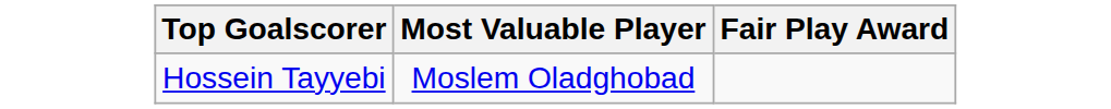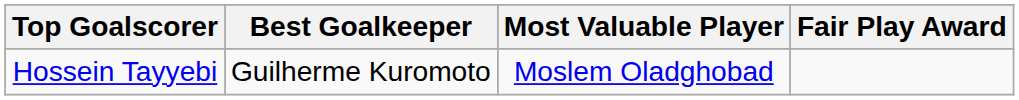+ column: Best Goalkeeper | Guilherme Kuromoto
